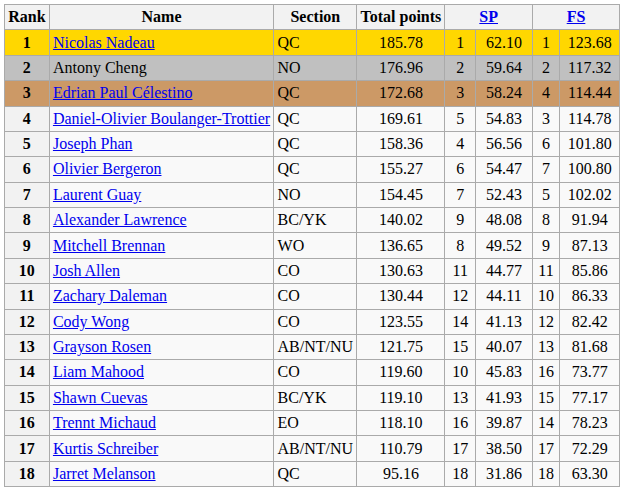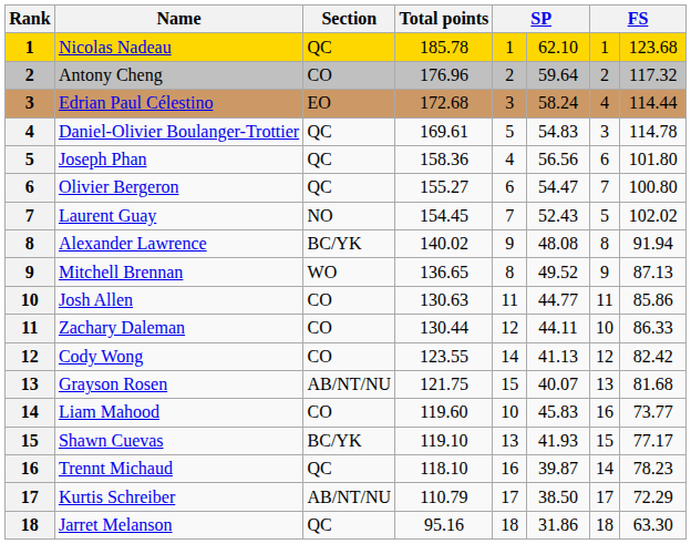Antony Cheng | Section: NO -> CO
Edrian Paul Célestino | Section: QC -> EO
Trennt Michaud | Section: EO -> QC
